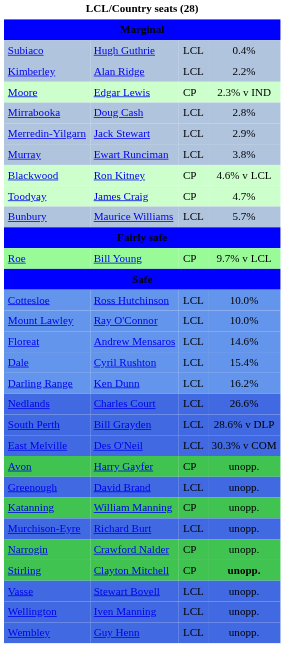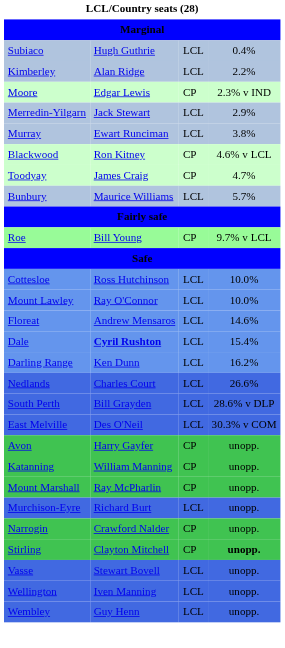- row: Mirrabooka | Doug Cash | LCL | 2.8%
Dale | column 2: normal -> bold
- row: Greenough | David Brand | LCL | unopp.
+ row: Mount Marshall | Ray McPharlin | CP | unopp.
